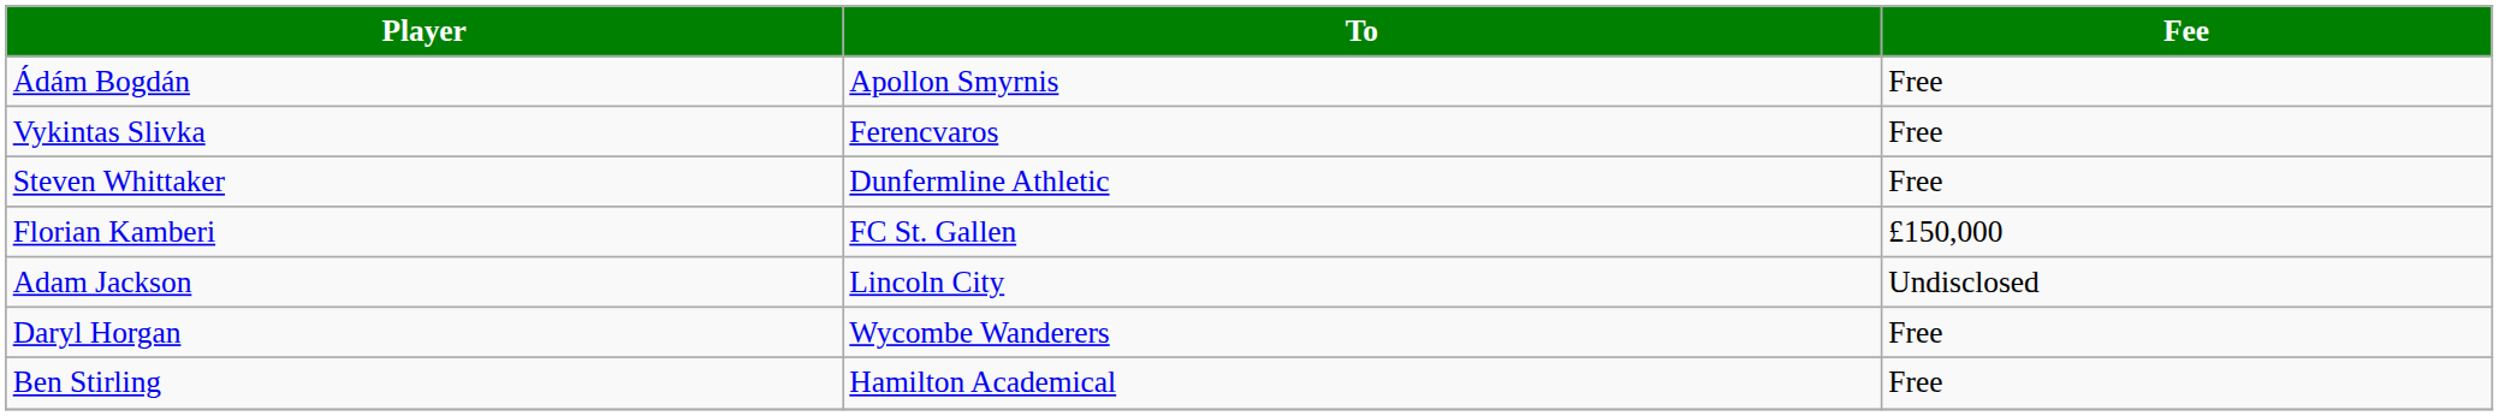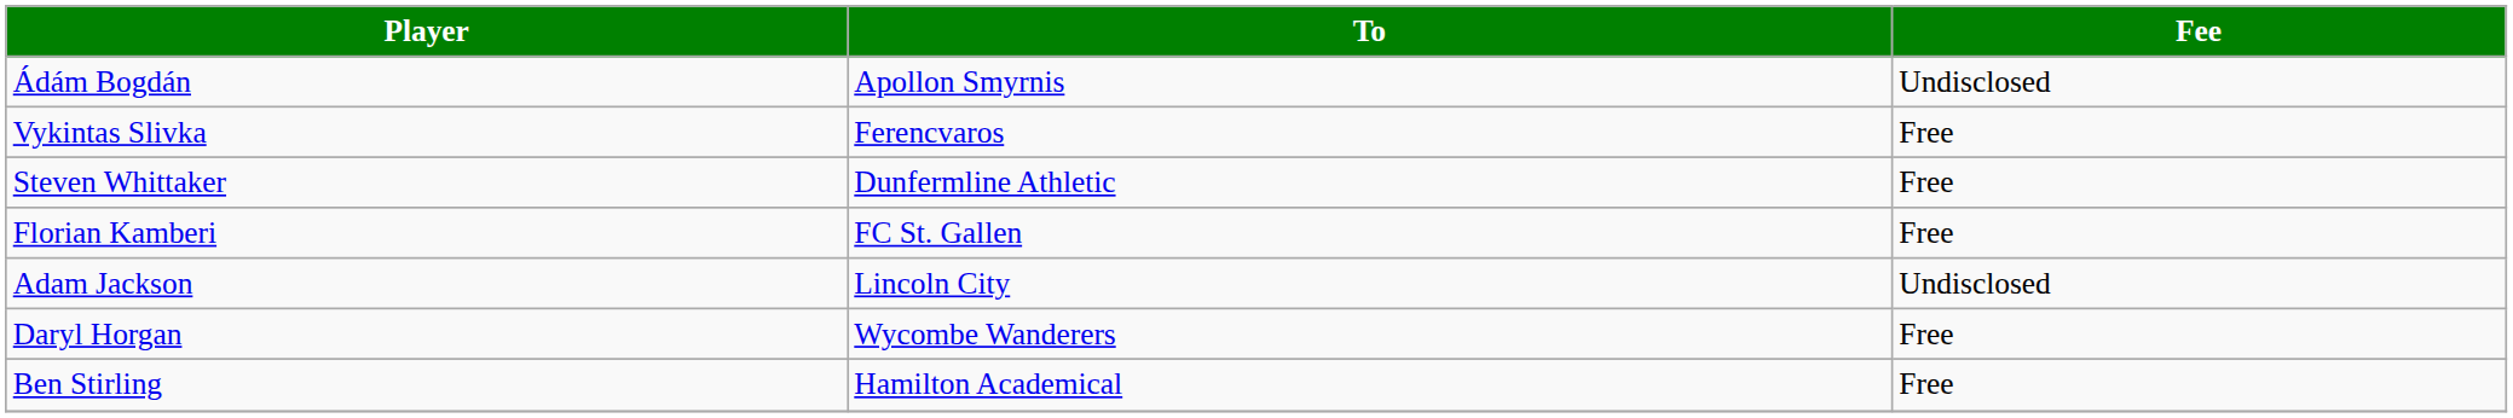Ádám Bogdán | Fee: Free -> Undisclosed
Florian Kamberi | Fee: £150,000 -> Free
